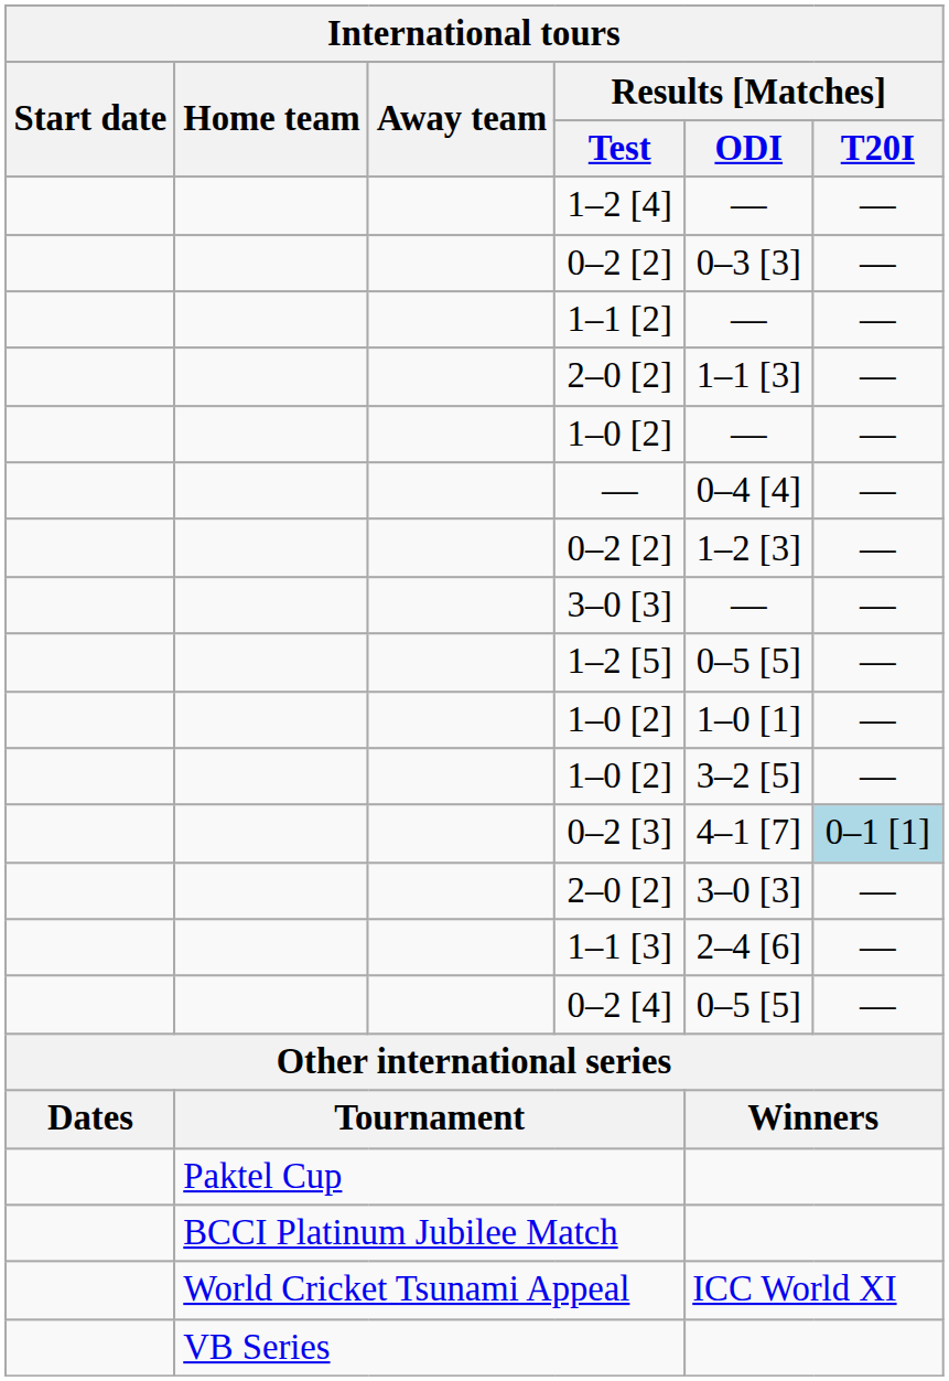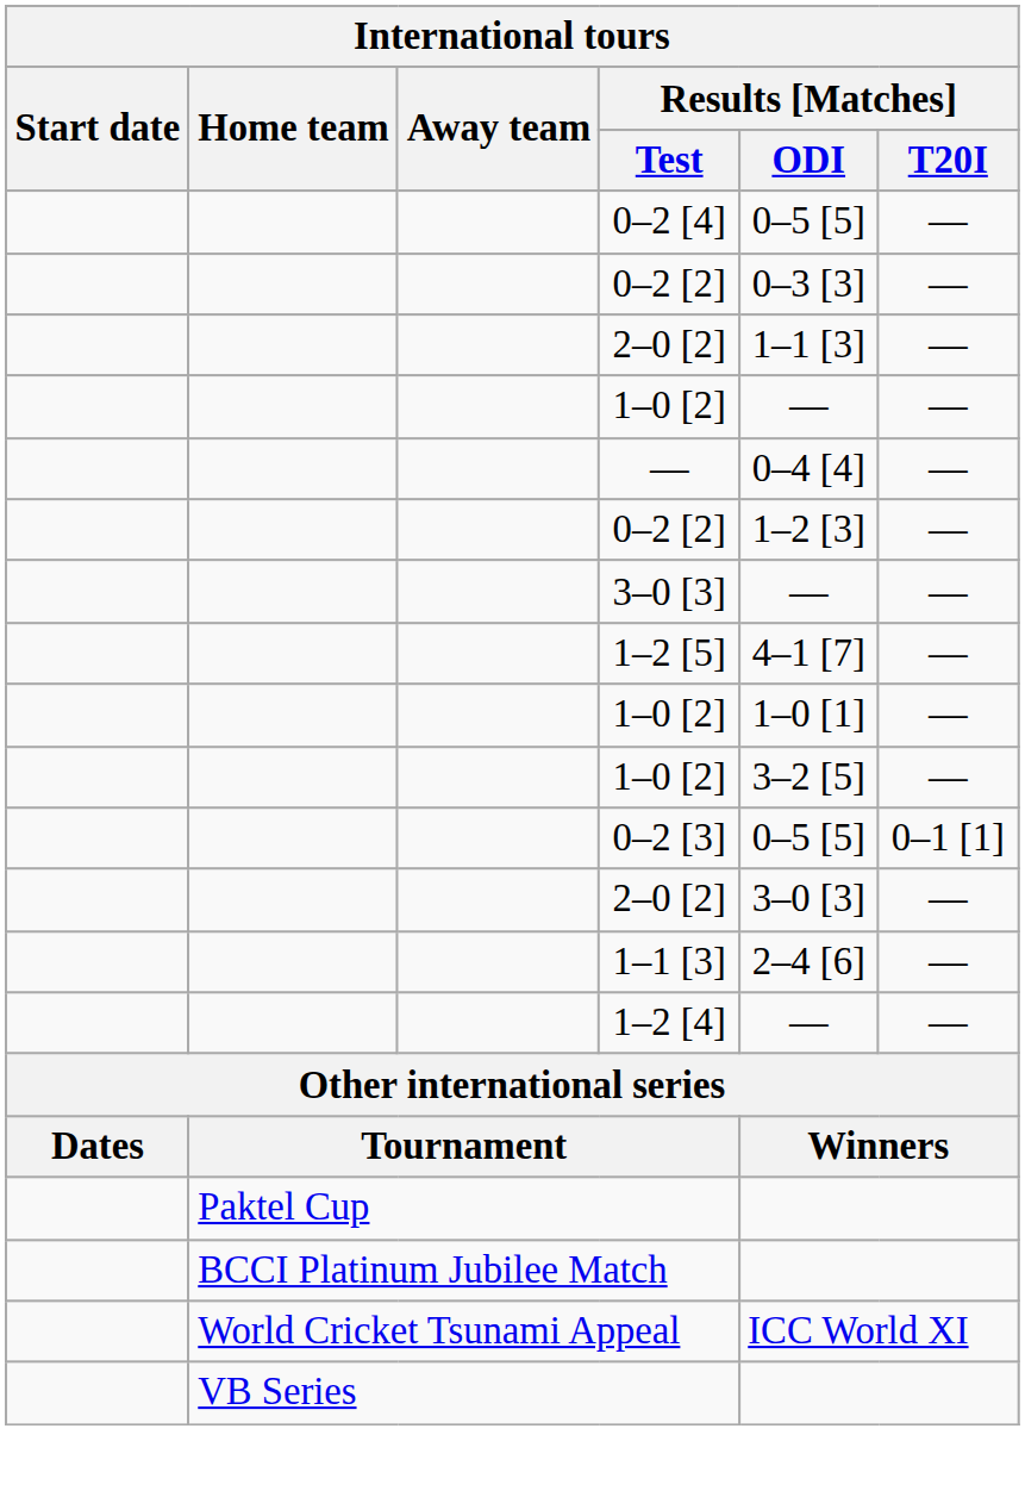rows swapped: 1–2 [4] <-> 0–2 [4]
- row: 1–1 [2] | — | —
1–2 [5] | Results [Matches] / ODI: 0–5 [5] -> 4–1 [7]
0–2 [3] | Results [Matches] / ODI: 4–1 [7] -> 0–5 [5]
0–2 [3] | Results [Matches] / T20I: lightblue background -> no background
